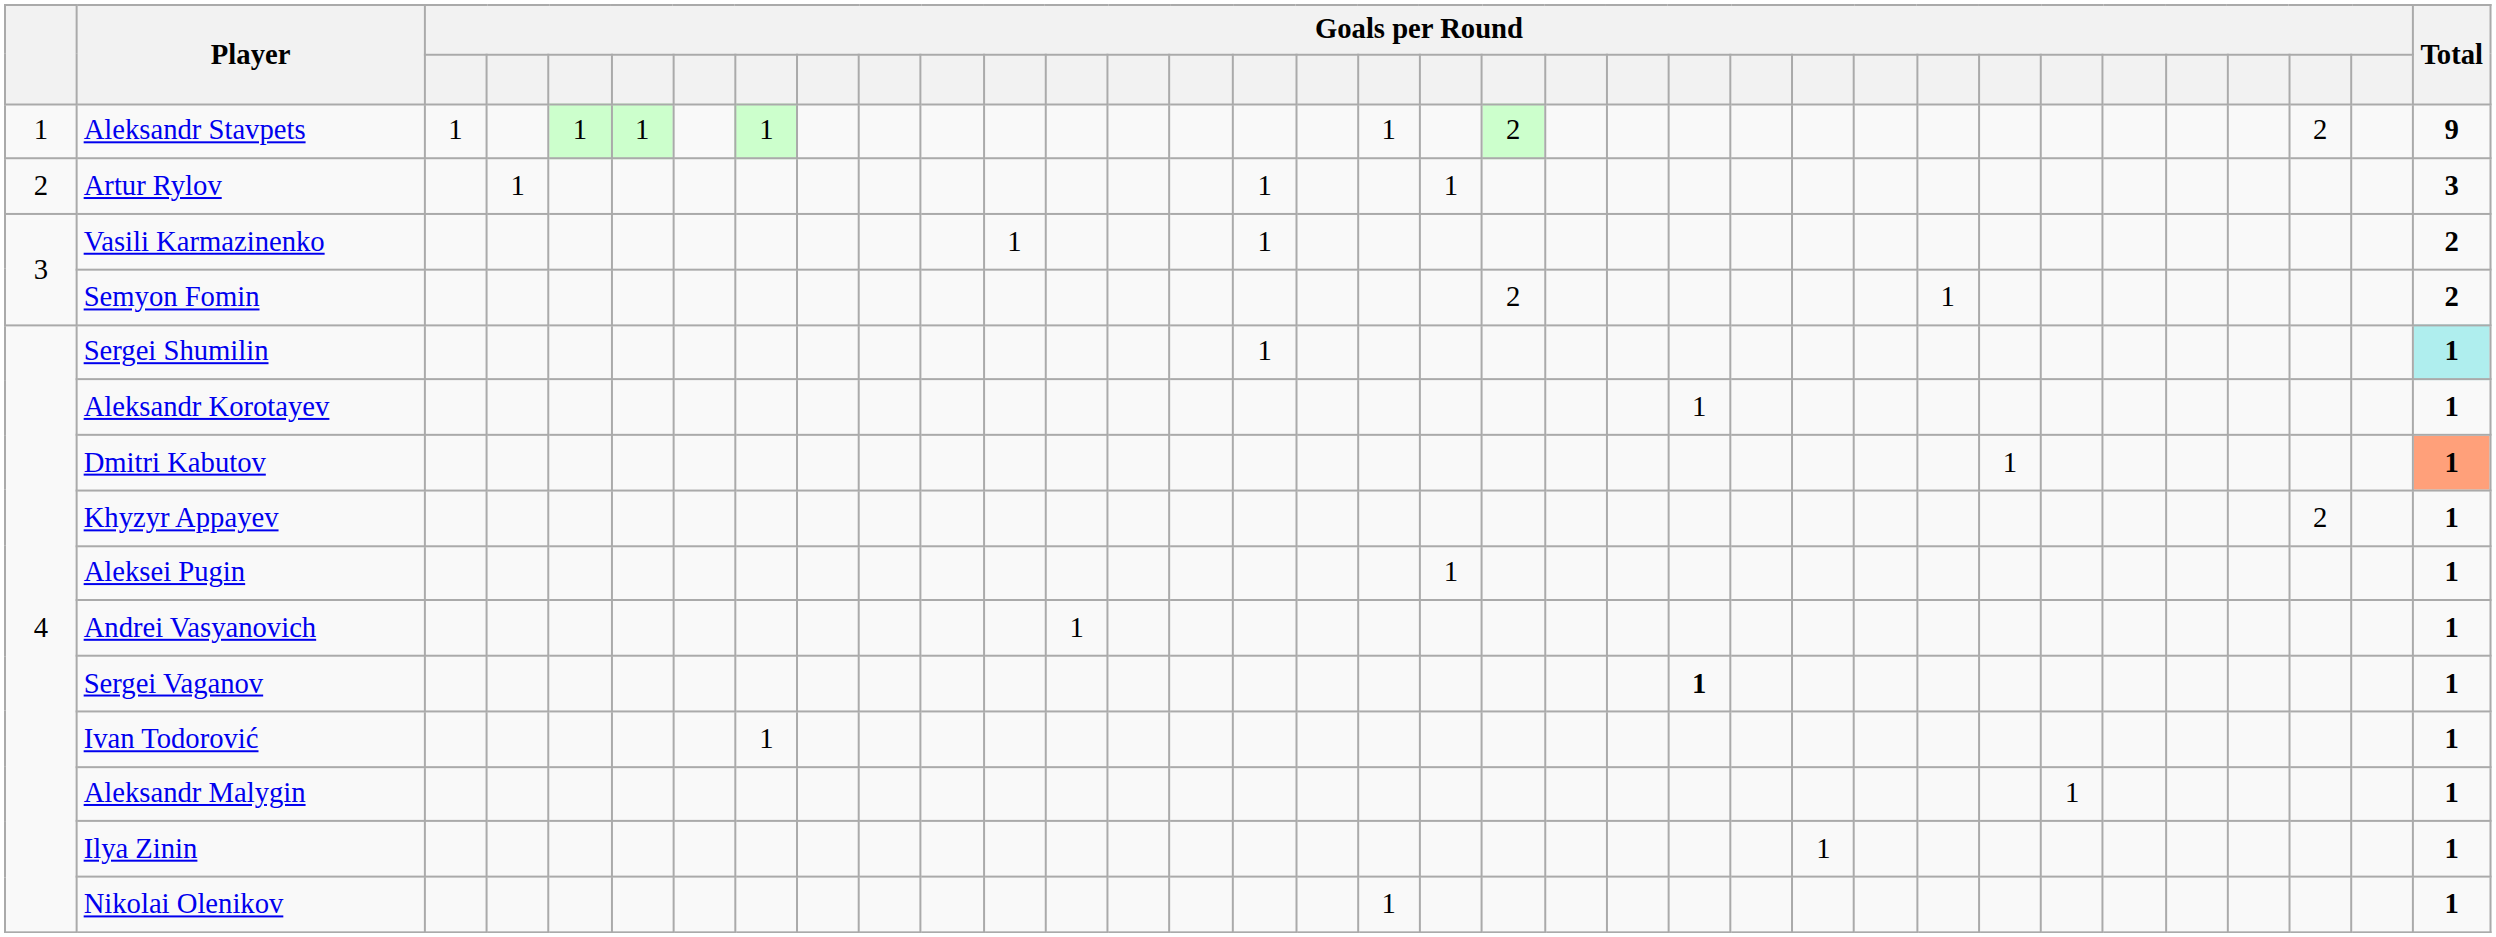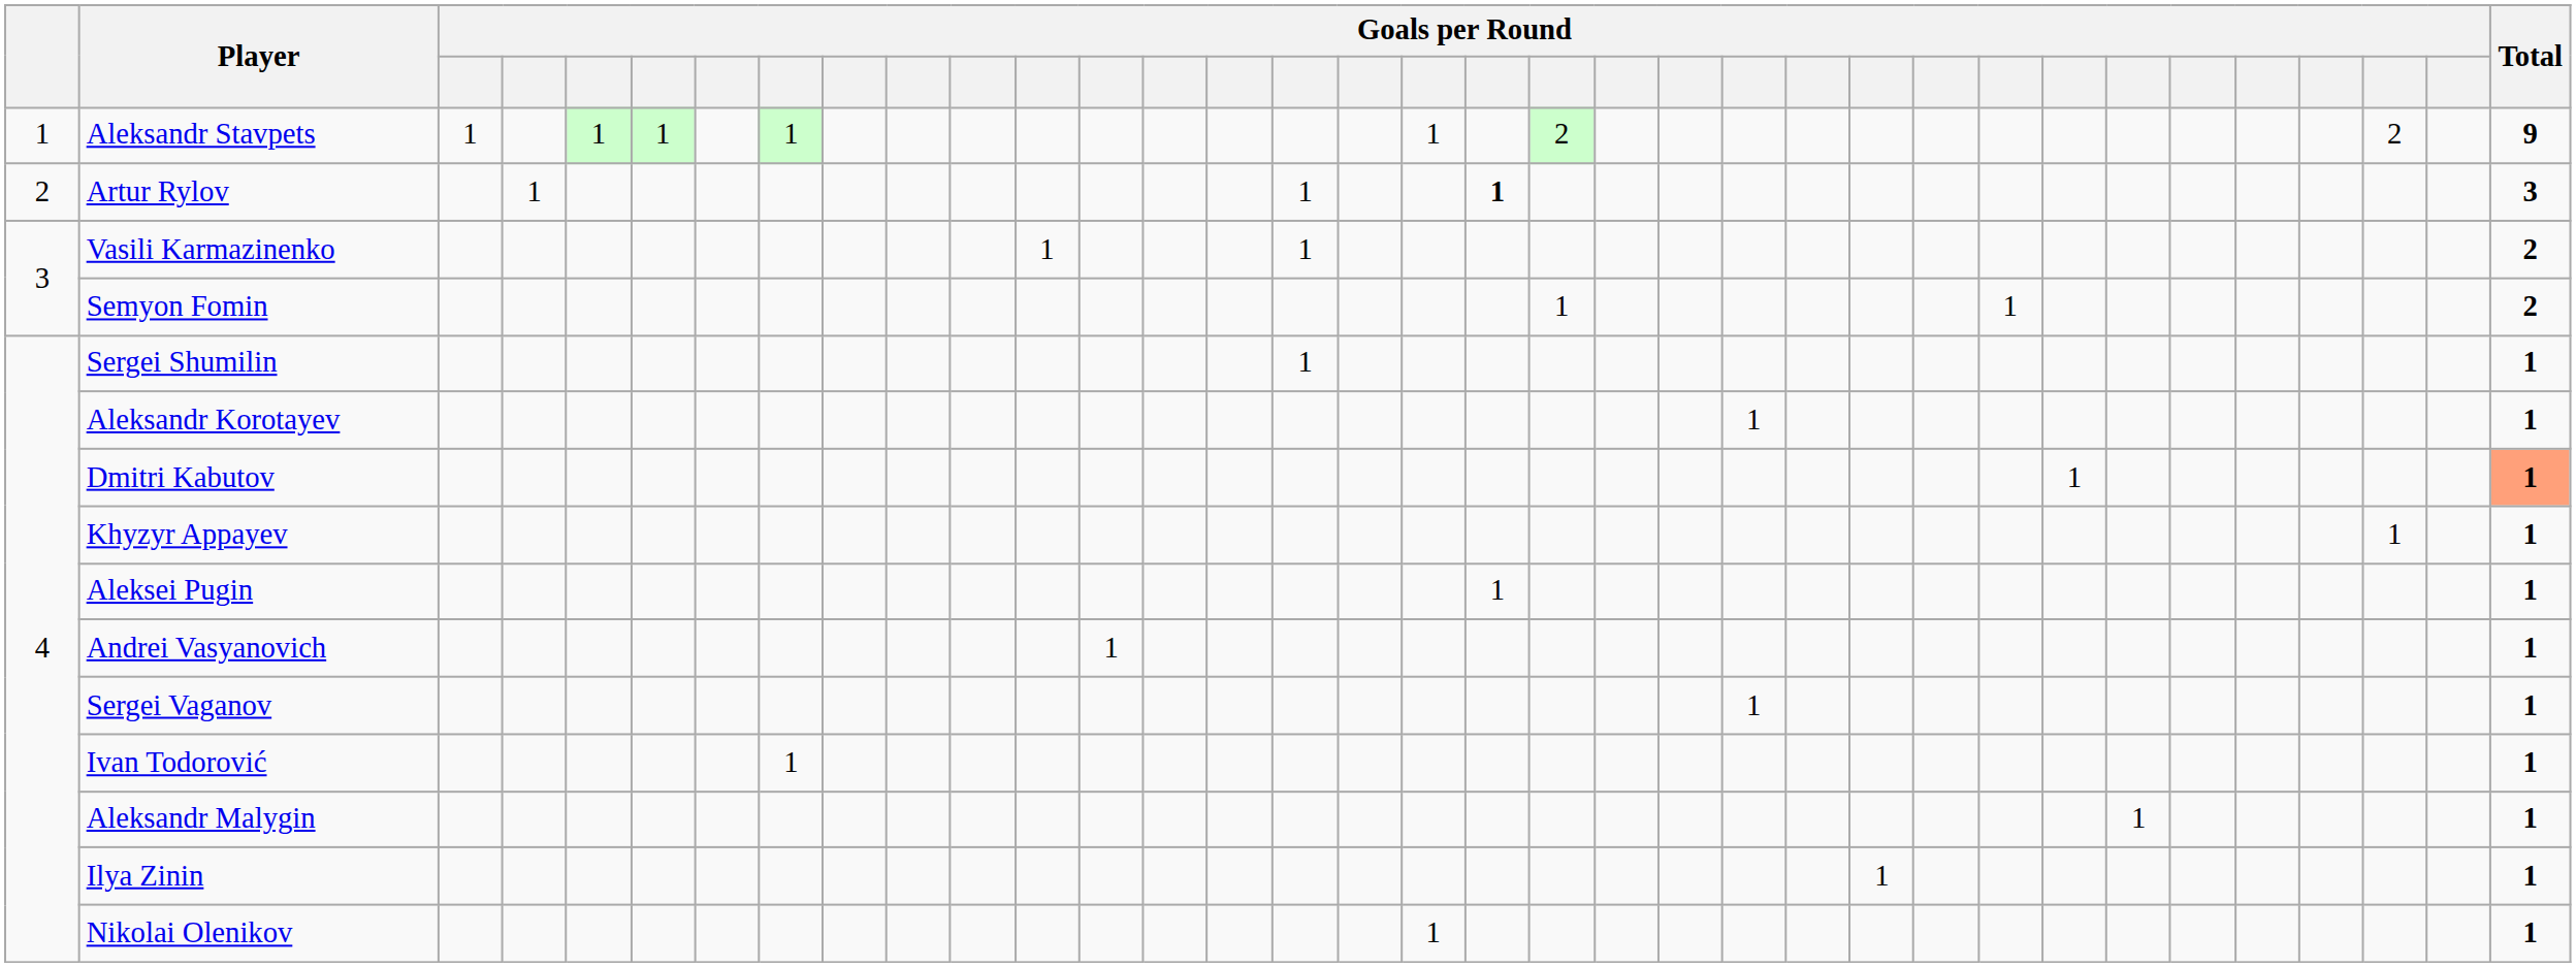Artur Rylov | column 19: normal -> bold
Semyon Fomin | column 20: 2 -> 1
Sergei Shumilin | column 35: paleturquoise background -> no background
Khyzyr Appayev | column 33: 2 -> 1
Sergei Vaganov | column 23: bold -> normal
